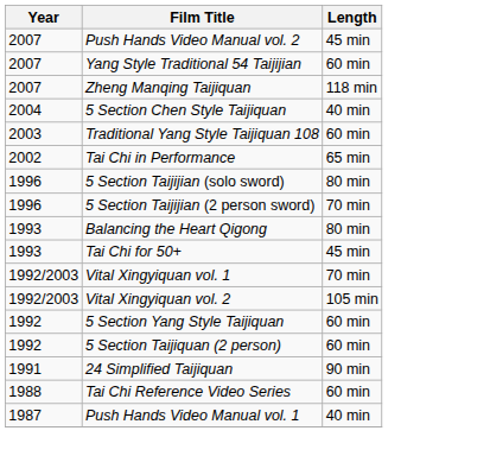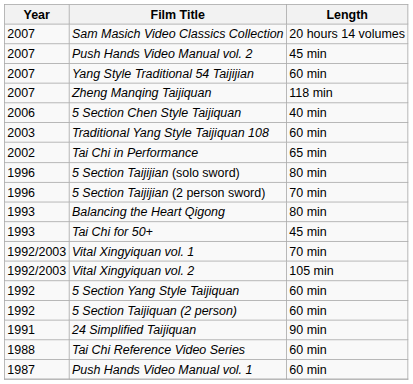+ row: 2007 | Sam Masich Video Classics Collection | 20 hours 14 volumes
5 Section Chen Style Taijiquan | Year: 2004 -> 2006
Push Hands Video Manual vol. 1 | Length: 40 min -> 60 min
